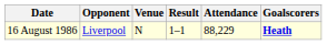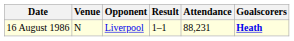columns swapped: Opponent <-> Venue
16 August 1986 | Attendance: 88,229 -> 88,231
